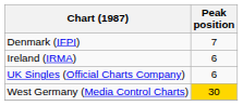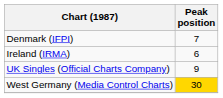UK Singles (Official Charts Company) | Peak position: 6 -> 9
